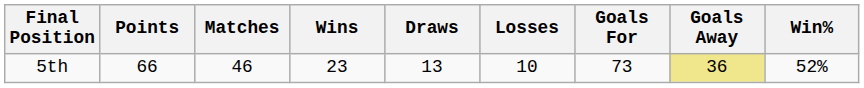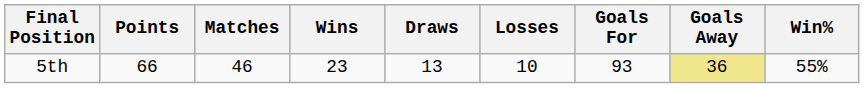5th | Goals For: 73 -> 93
5th | Win%: 52% -> 55%
